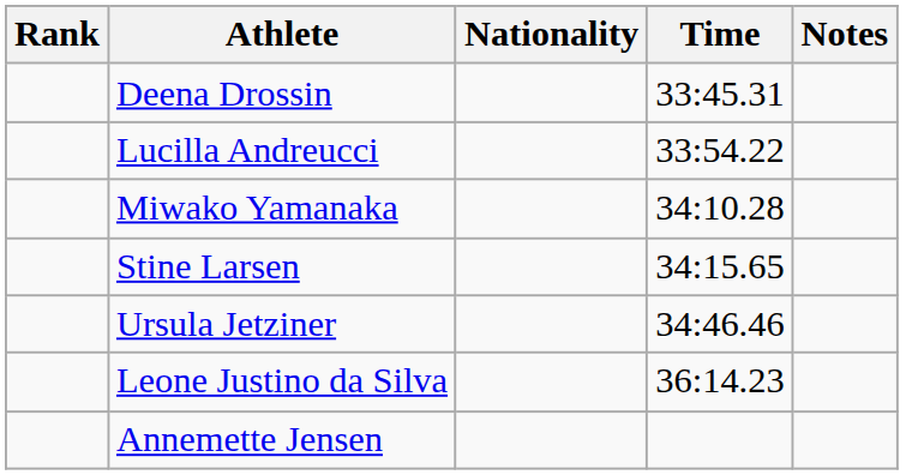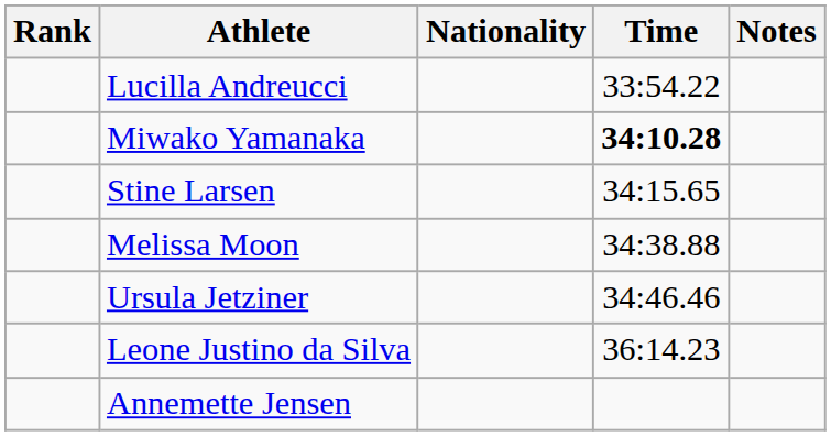- row: Deena Drossin | 33:45.31
Miwako Yamanaka | Time: normal -> bold
+ row: Melissa Moon | 34:38.88
